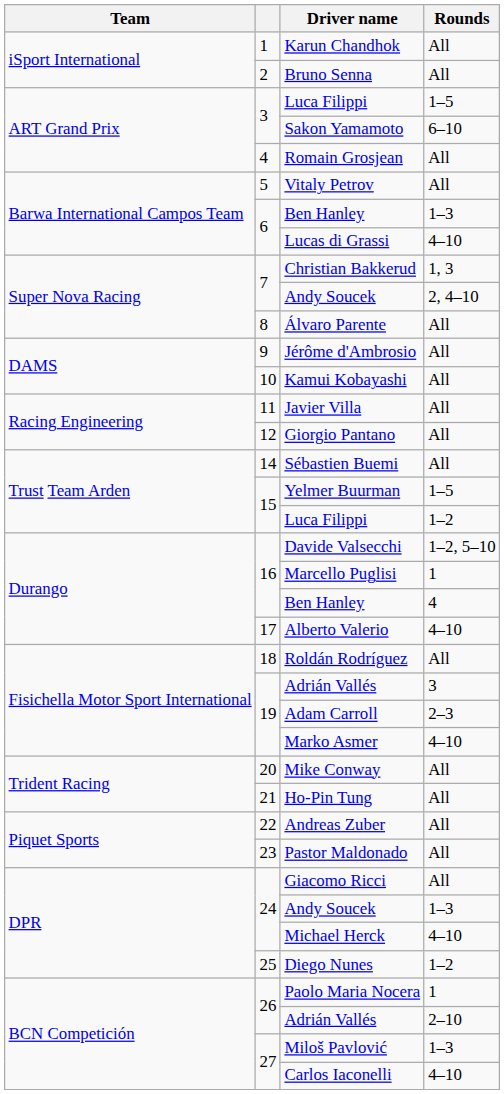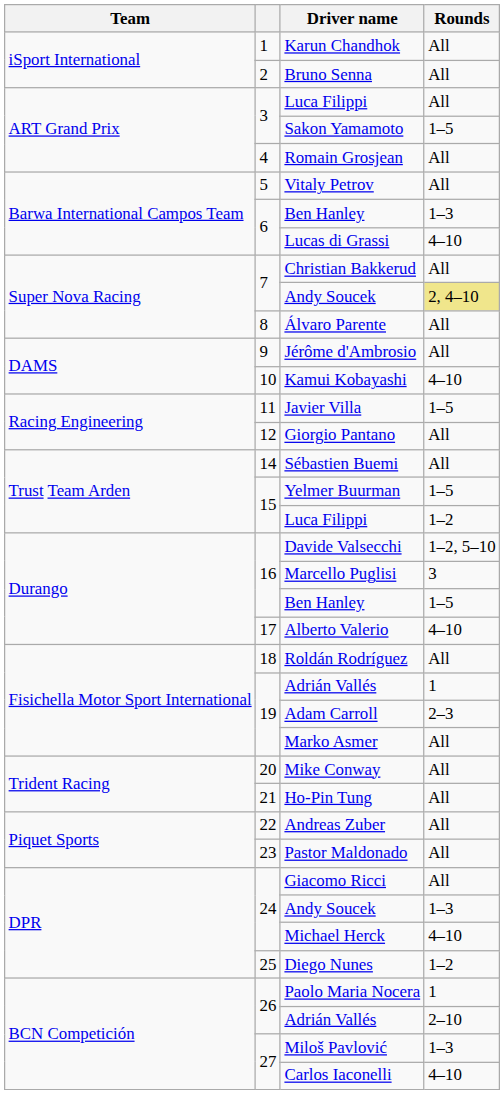3 / Luca Filippi | Rounds: 1–5 -> All
Sakon Yamamoto | Rounds: 6–10 -> 1–5
Christian Bakkerud | Rounds: 1, 3 -> All
7 / Andy Soucek | Rounds: no background -> khaki background
Kamui Kobayashi | Rounds: All -> 4–10
Javier Villa | Rounds: All -> 1–5
Marcello Puglisi | Rounds: 1 -> 3
16 / Ben Hanley | Rounds: 4 -> 1–5
19 / Adrián Vallés | Rounds: 3 -> 1
Marko Asmer | Rounds: 4–10 -> All
